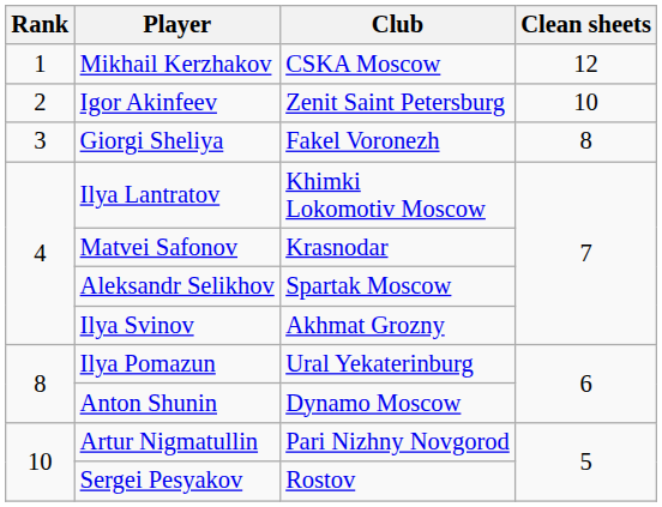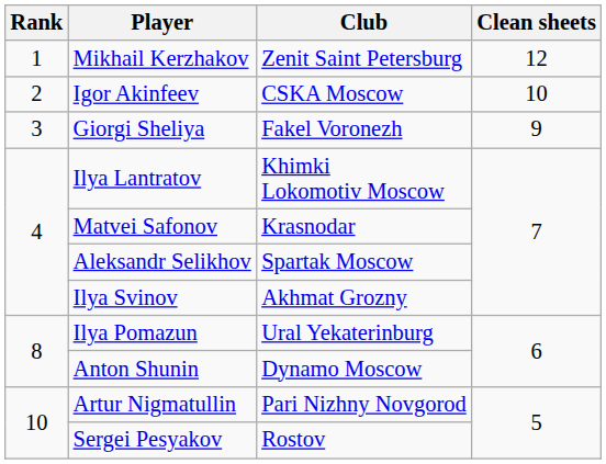Mikhail Kerzhakov | Club: CSKA Moscow -> Zenit Saint Petersburg
Igor Akinfeev | Club: Zenit Saint Petersburg -> CSKA Moscow
Giorgi Sheliya | Clean sheets: 8 -> 9
